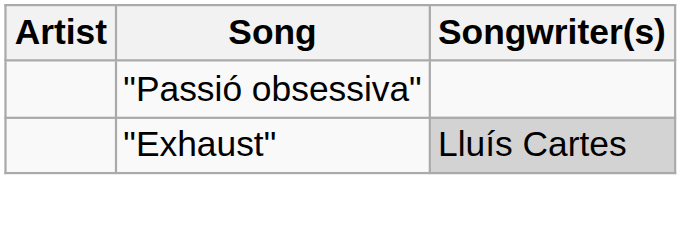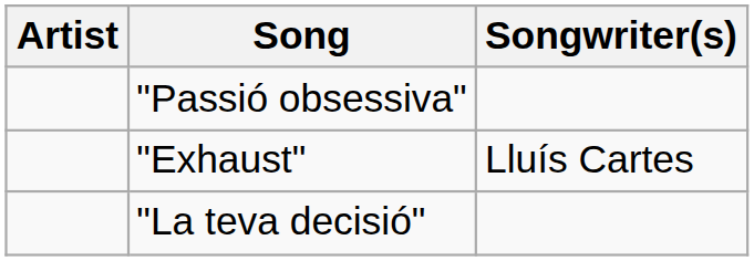"Exhaust" | Songwriter(s): lightgrey background -> no background
+ row: "La teva decisió"
